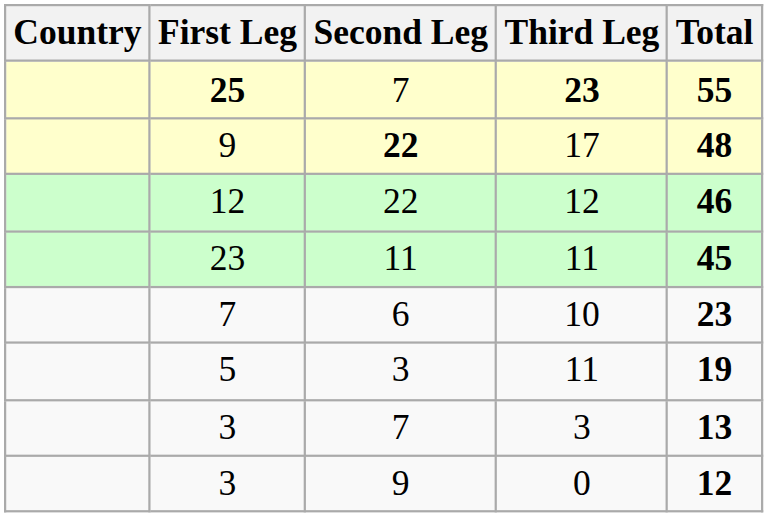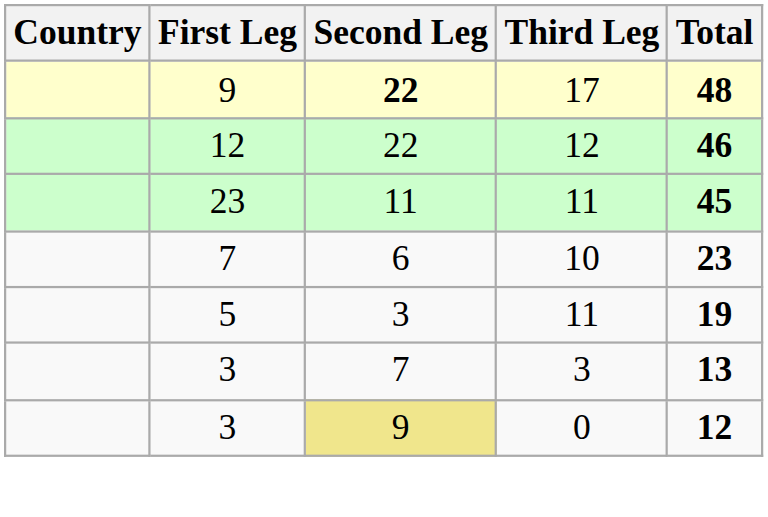- row: 25 | 7 | 23 | 55
3 / 0 | Second Leg: no background -> khaki background
